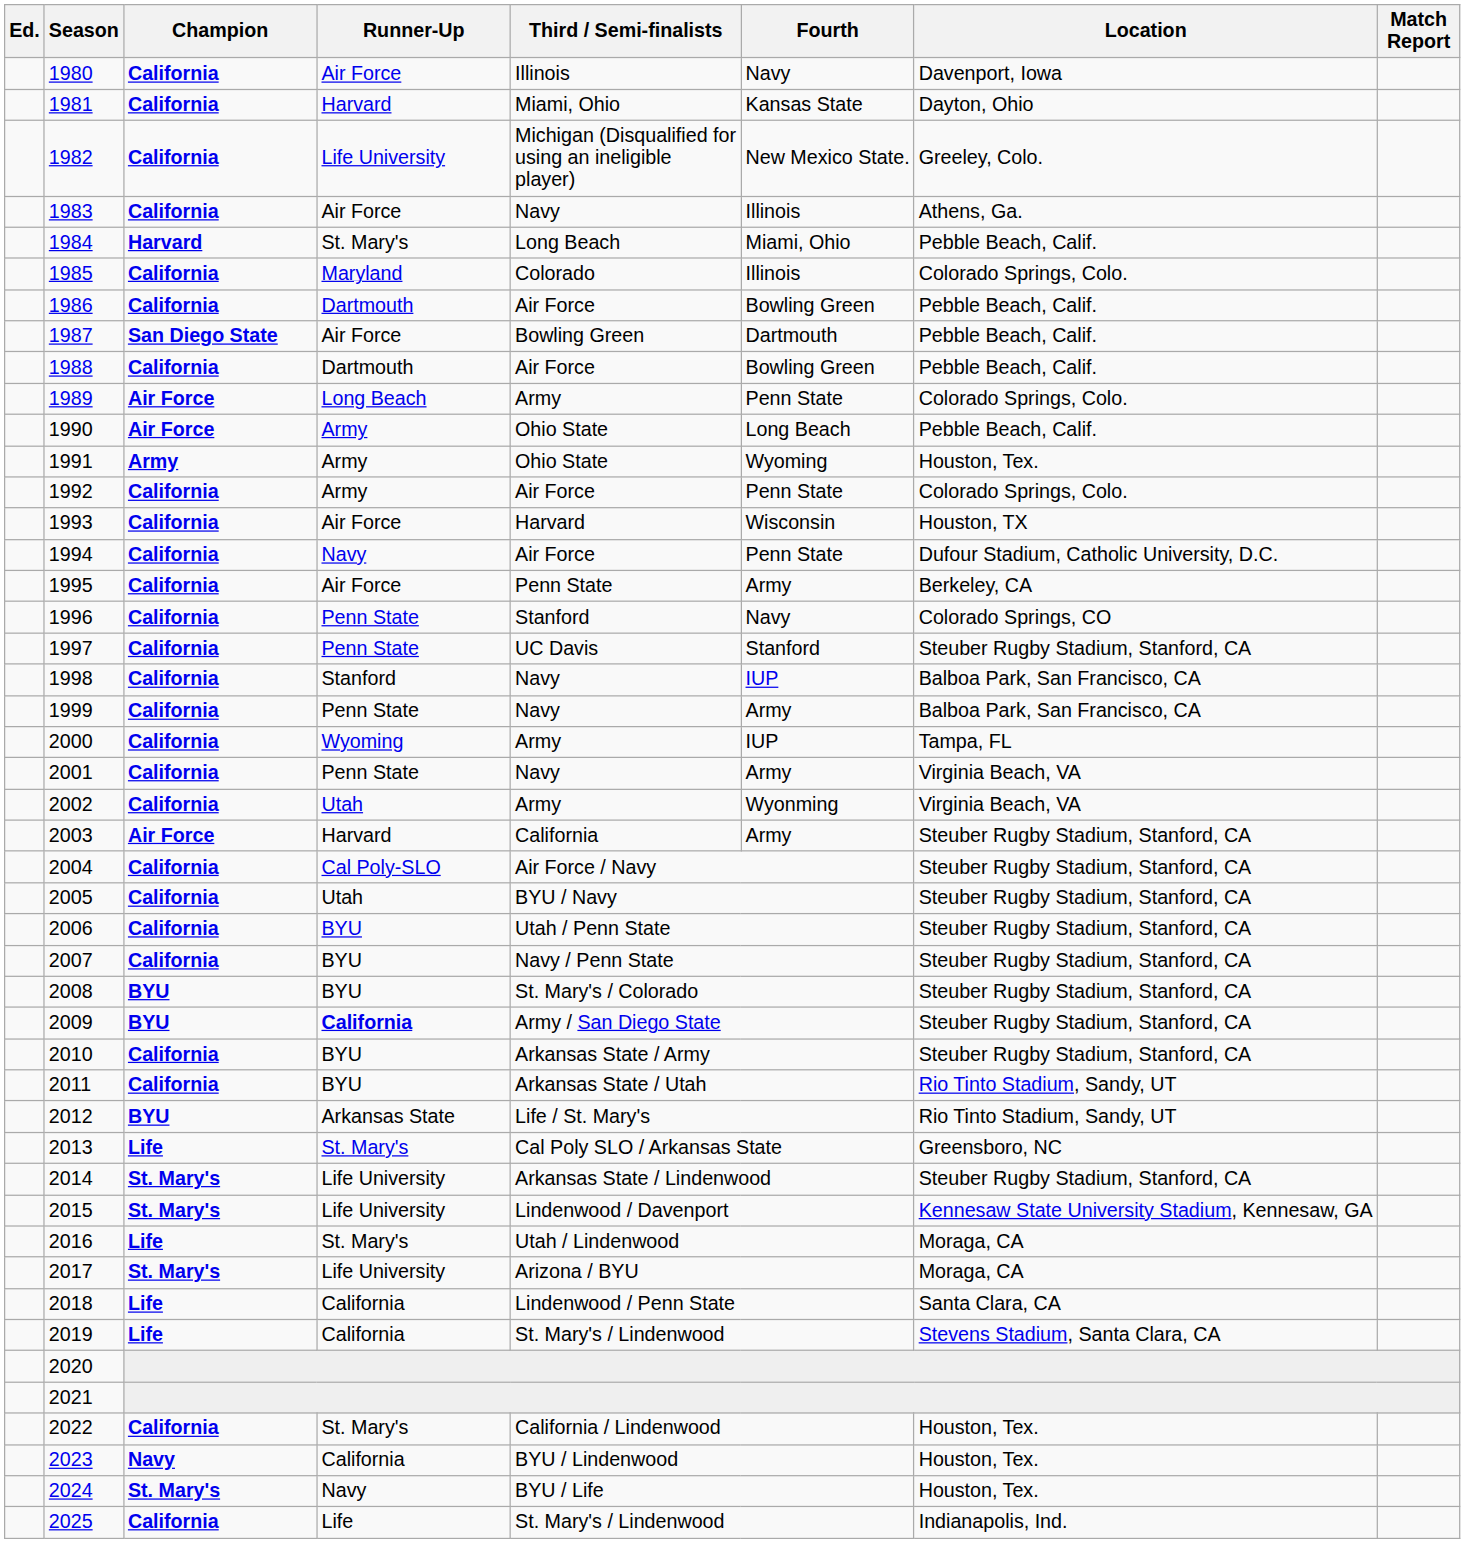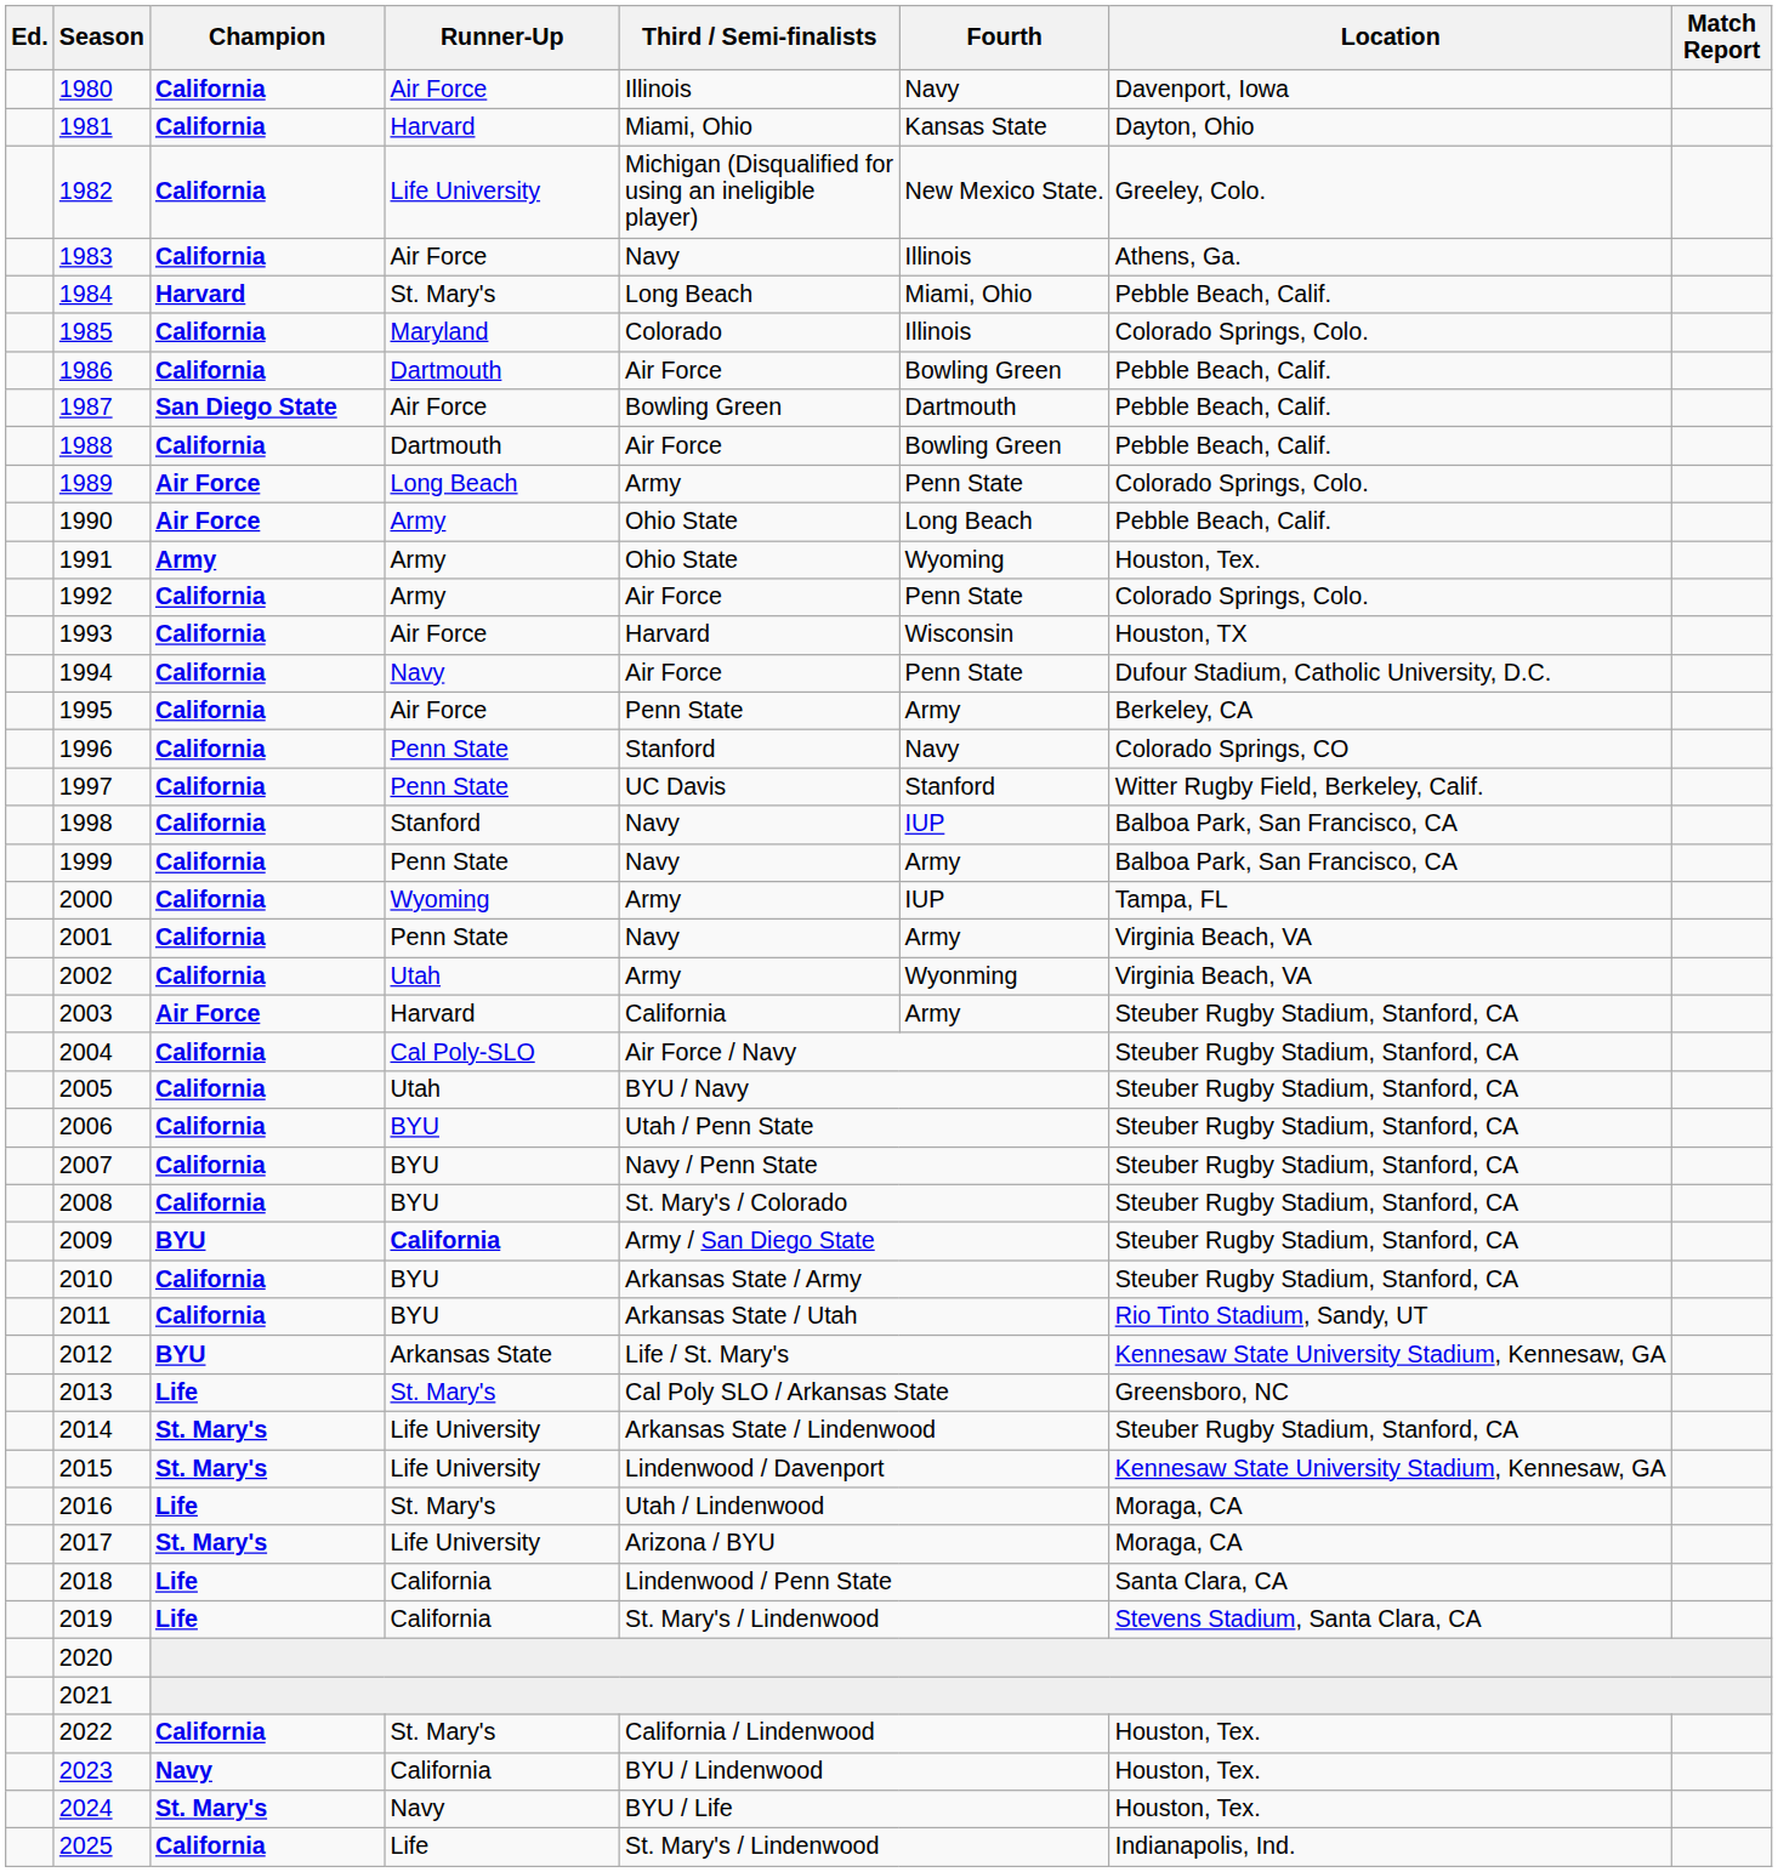1997 | Location: Steuber Rugby Stadium, Stanford, CA -> Witter Rugby Field, Berkeley, Calif.
2008 | Champion: BYU -> California
2012 | Location: Rio Tinto Stadium, Sandy, UT -> Kennesaw State University Stadium, Kennesaw, GA
